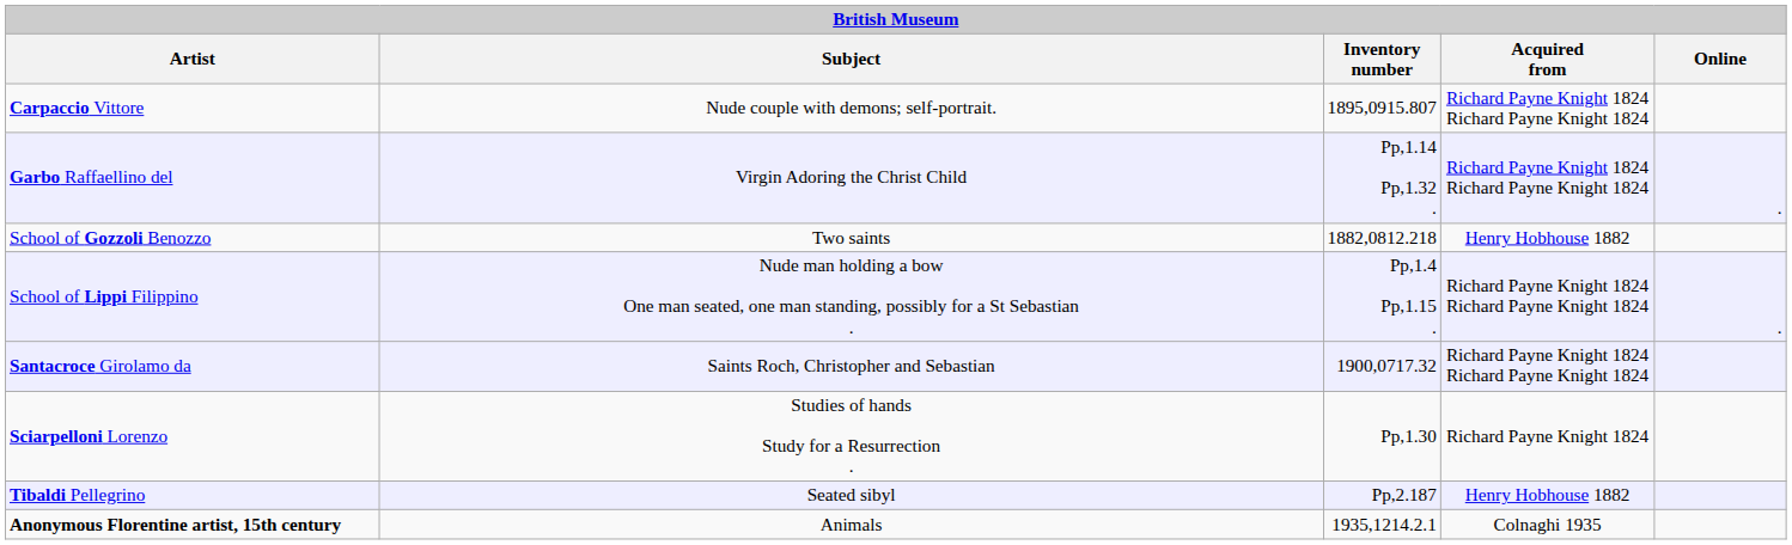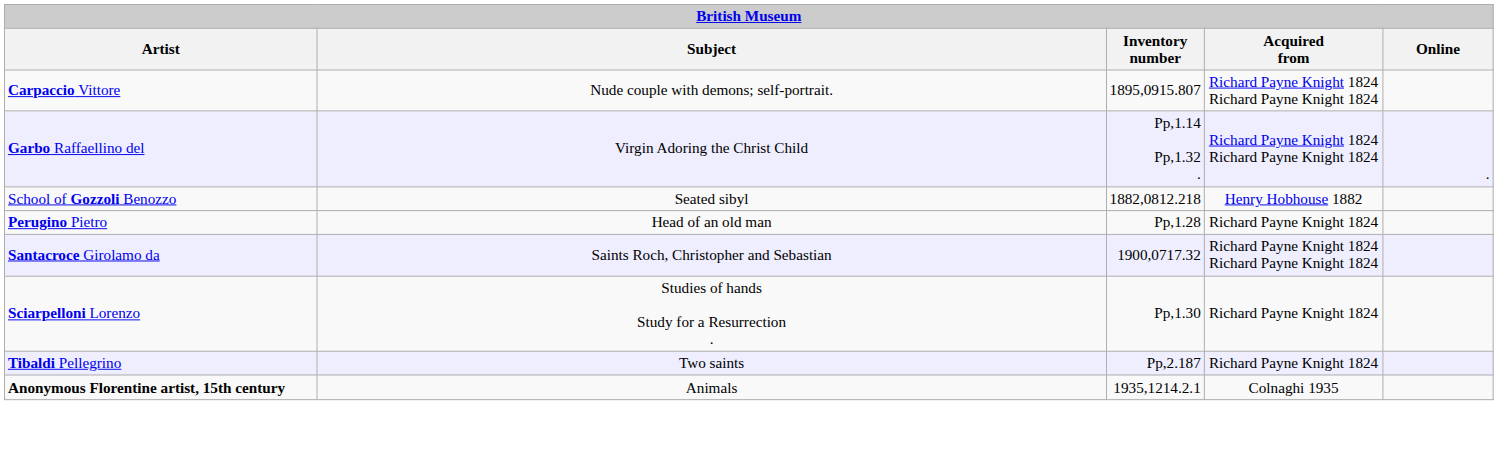School of Gozzoli Benozzo | Subject: Two saints -> Seated sibyl
- row: School of Lippi Filippino | Nude man holding a bow One man seated, one man standing, possibly for a St Sebastian . | Pp,1.4 Pp,1.15 . | Richard Payne Knight 1824 Richard Payne Knight 1824 | .
+ row: Perugino Pietro | Head of an old man | Pp,1.28 | Richard Payne Knight 1824
Tibaldi Pellegrino | Subject: Seated sibyl -> Two saints
Tibaldi Pellegrino | Acquired from: Henry Hobhouse 1882 -> Richard Payne Knight 1824
